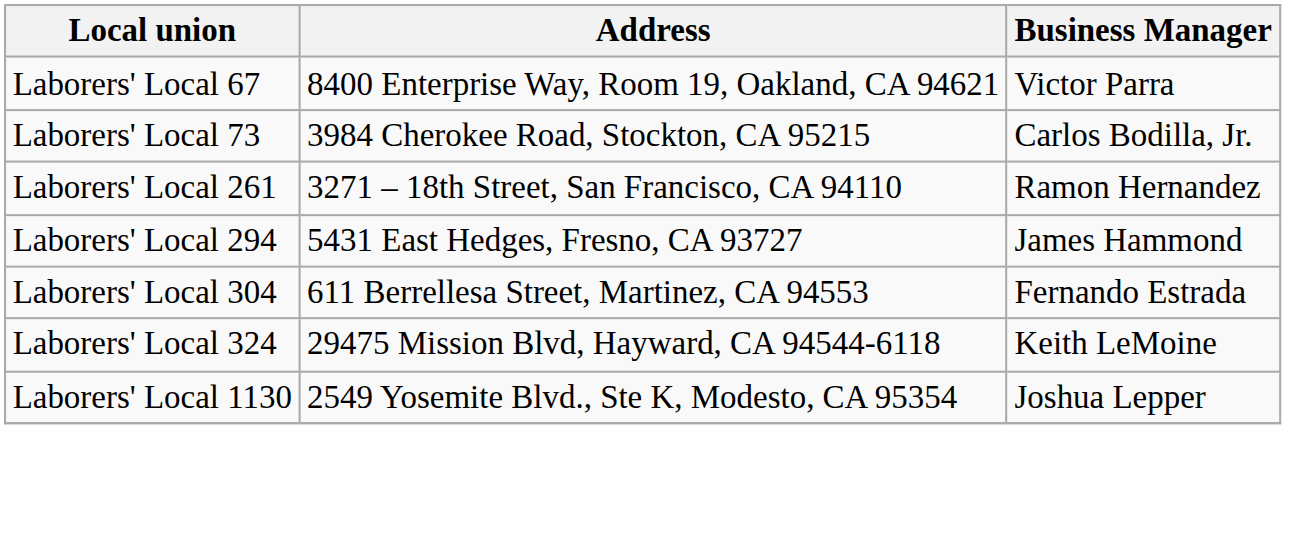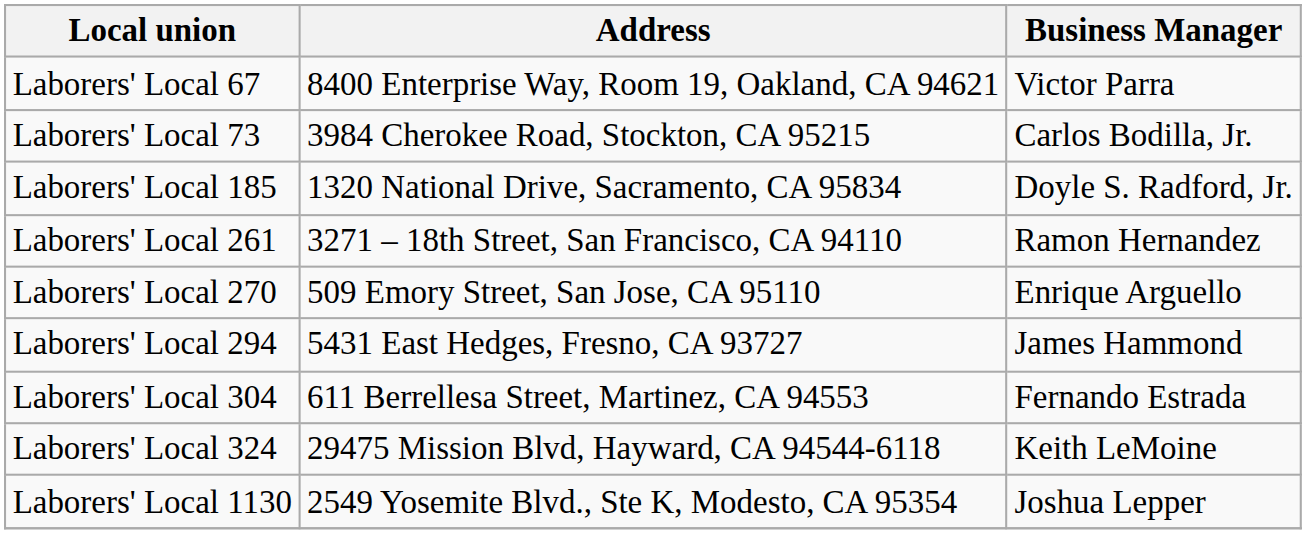+ row: Laborers' Local 185 | 1320 National Drive, Sacramento, CA 95834 | Doyle S. Radford, Jr.
+ row: Laborers' Local 270 | 509 Emory Street, San Jose, CA 95110 | Enrique Arguello
